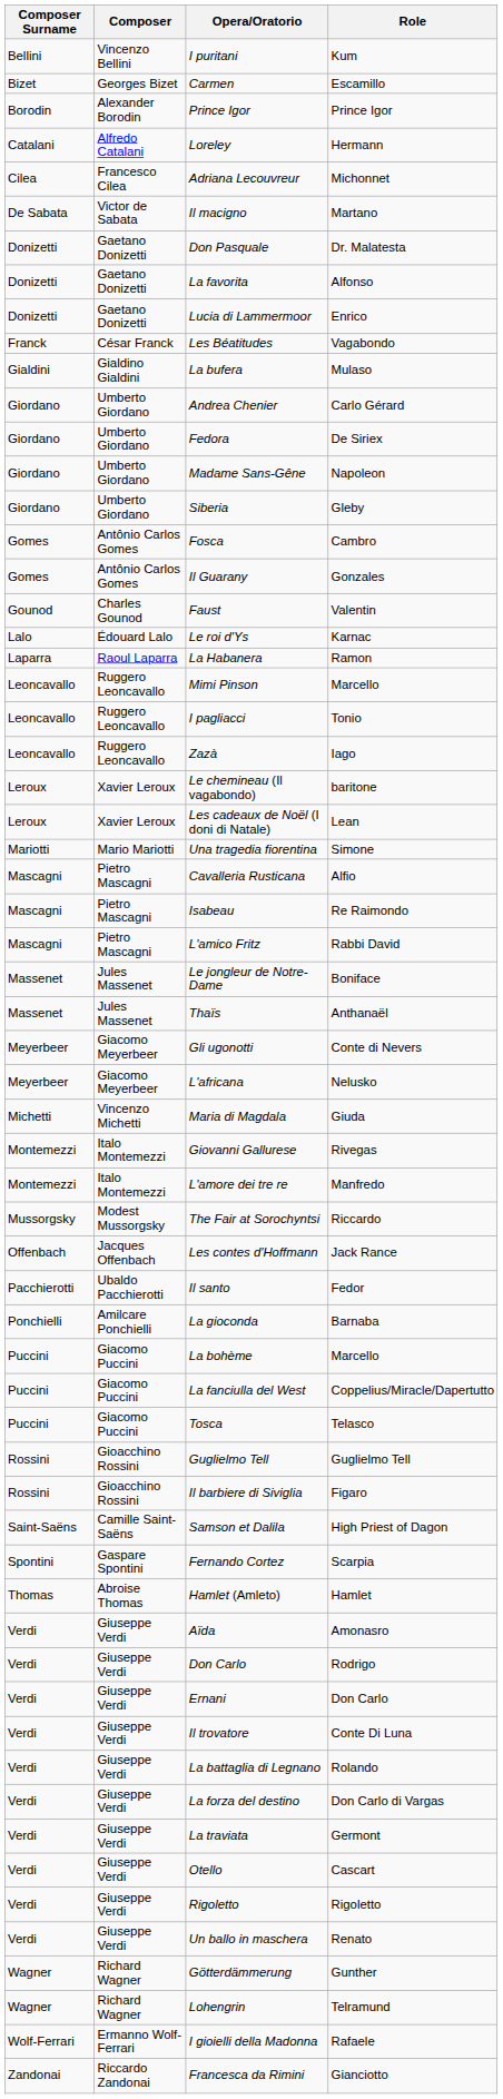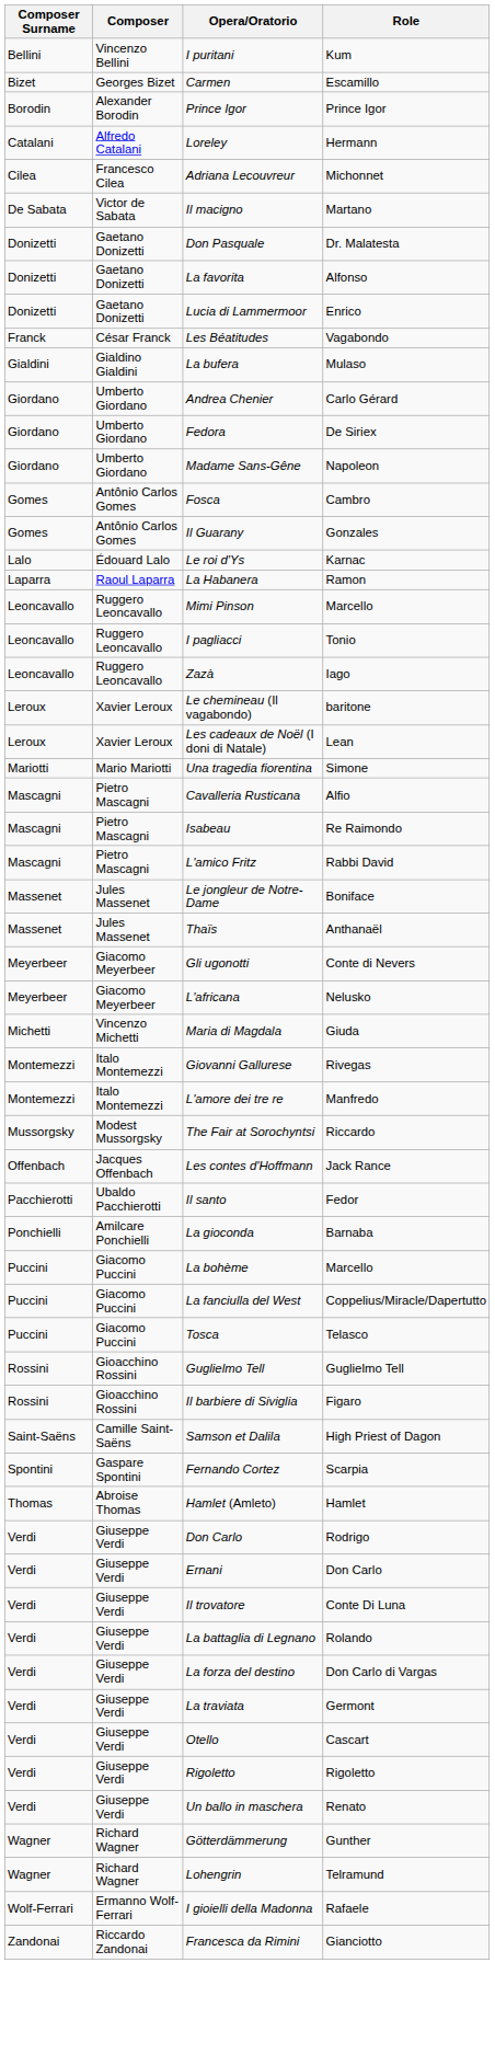- row: Giordano | Umberto Giordano | Siberia | Gleby
- row: Gounod | Charles Gounod | Faust | Valentin
- row: Verdi | Giuseppe Verdi | Aïda | Amonasro
